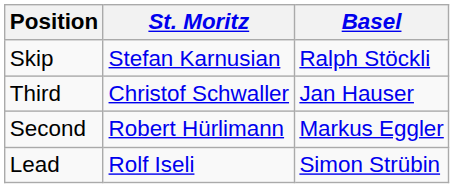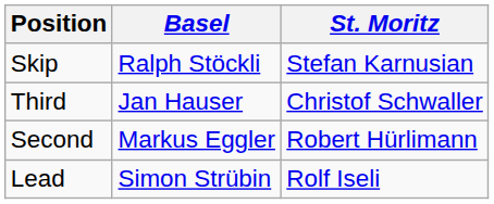columns swapped: Basel <-> St. Moritz
